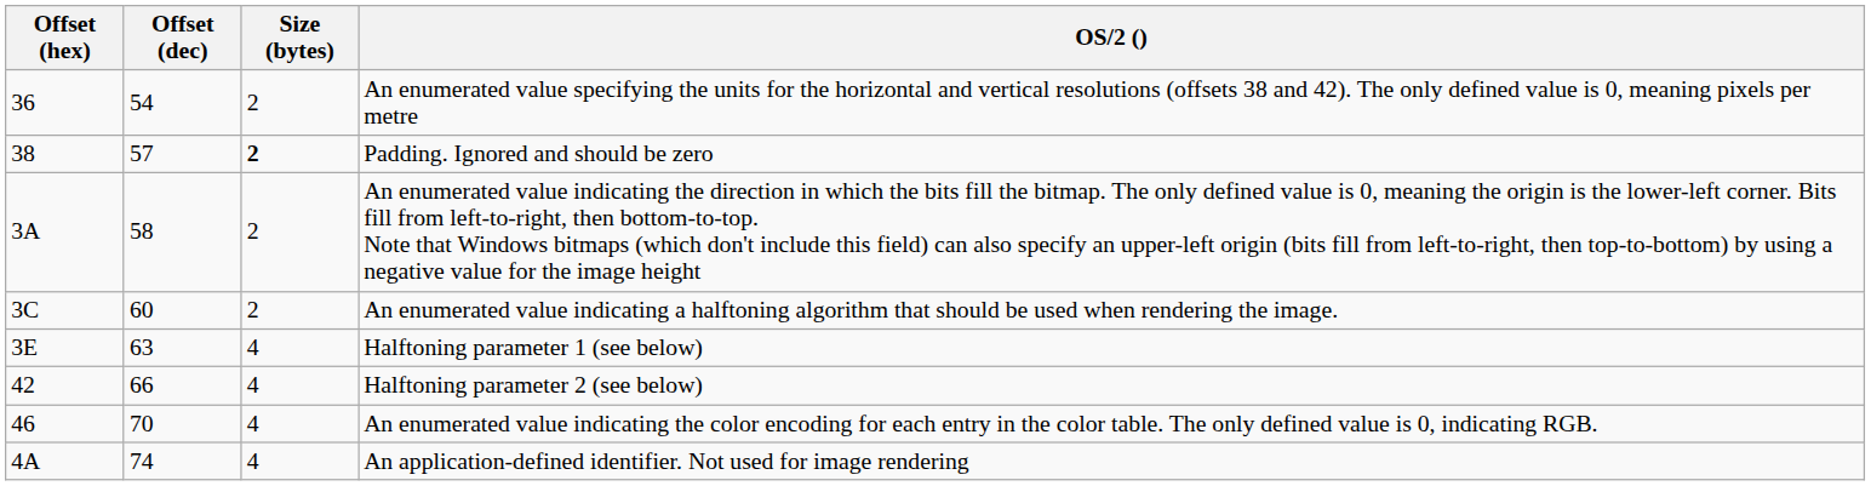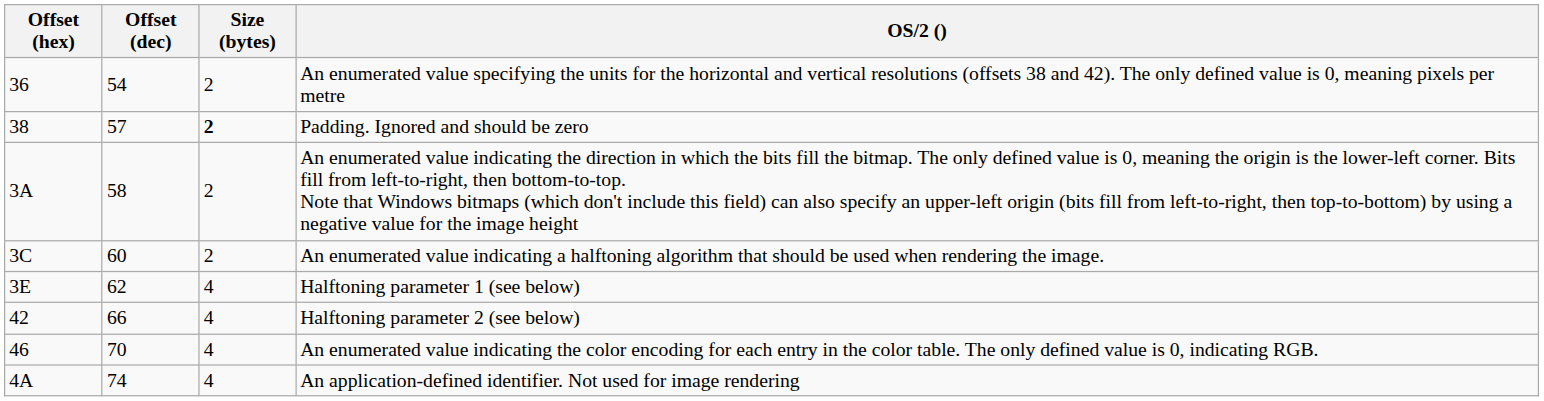Halftoning parameter 1 (see below) | Offset (dec): 63 -> 62
